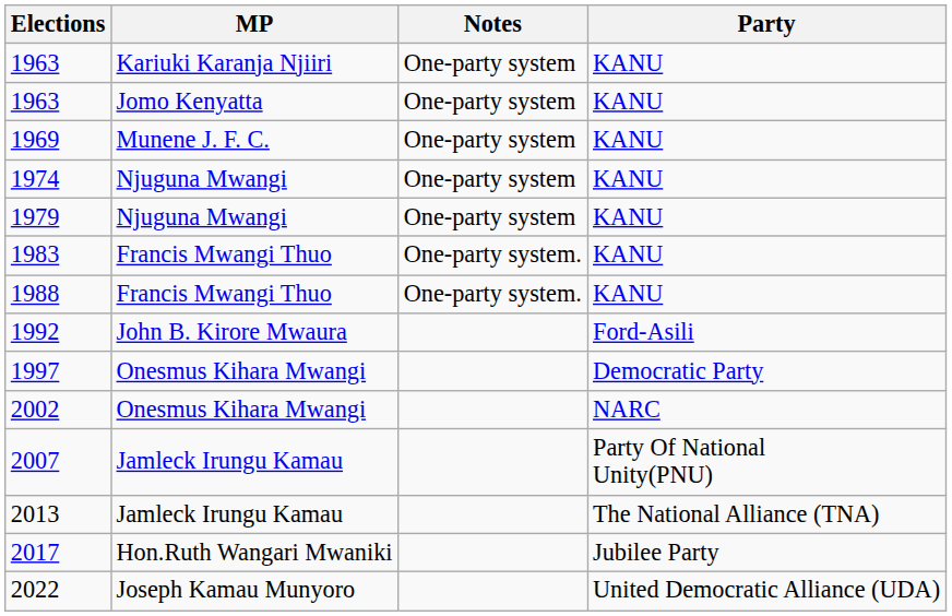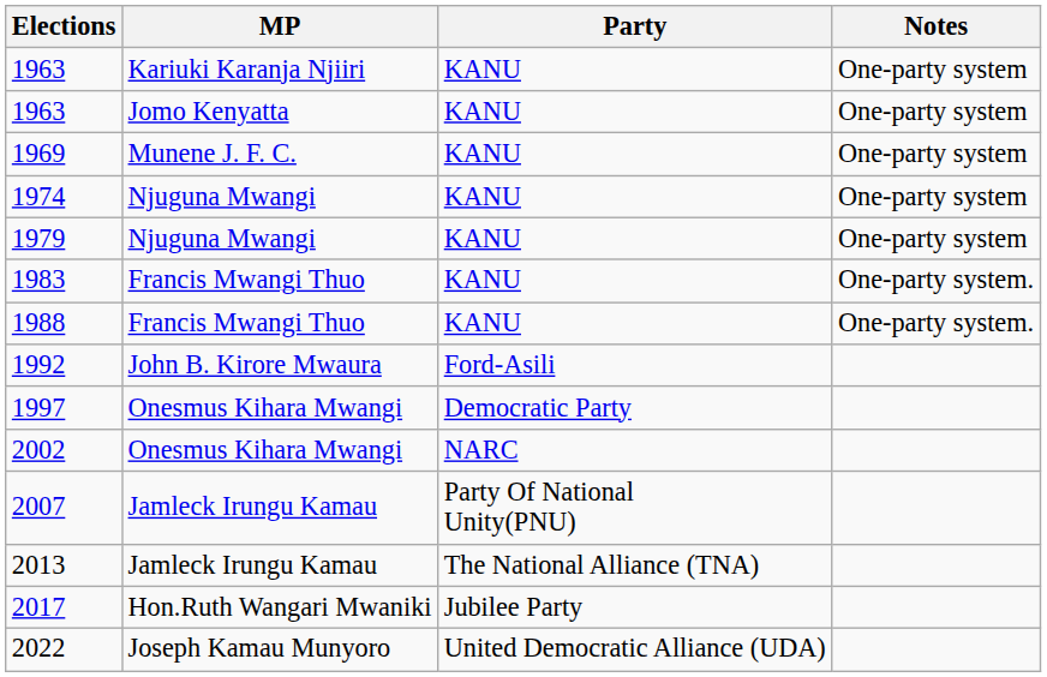columns swapped: Party <-> Notes
